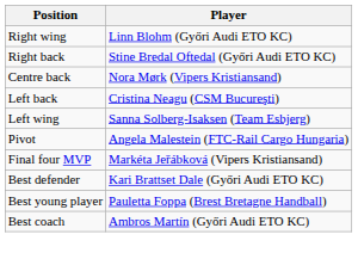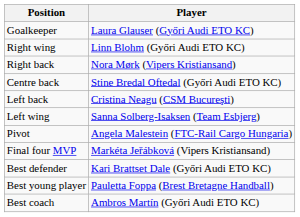+ row: Goalkeeper | Laura Glauser (Győri Audi ETO KC)
Right back | Player: Stine Bredal Oftedal (Győri Audi ETO KC) -> Nora Mørk (Vipers Kristiansand)
Centre back | Player: Nora Mørk (Vipers Kristiansand) -> Stine Bredal Oftedal (Győri Audi ETO KC)
